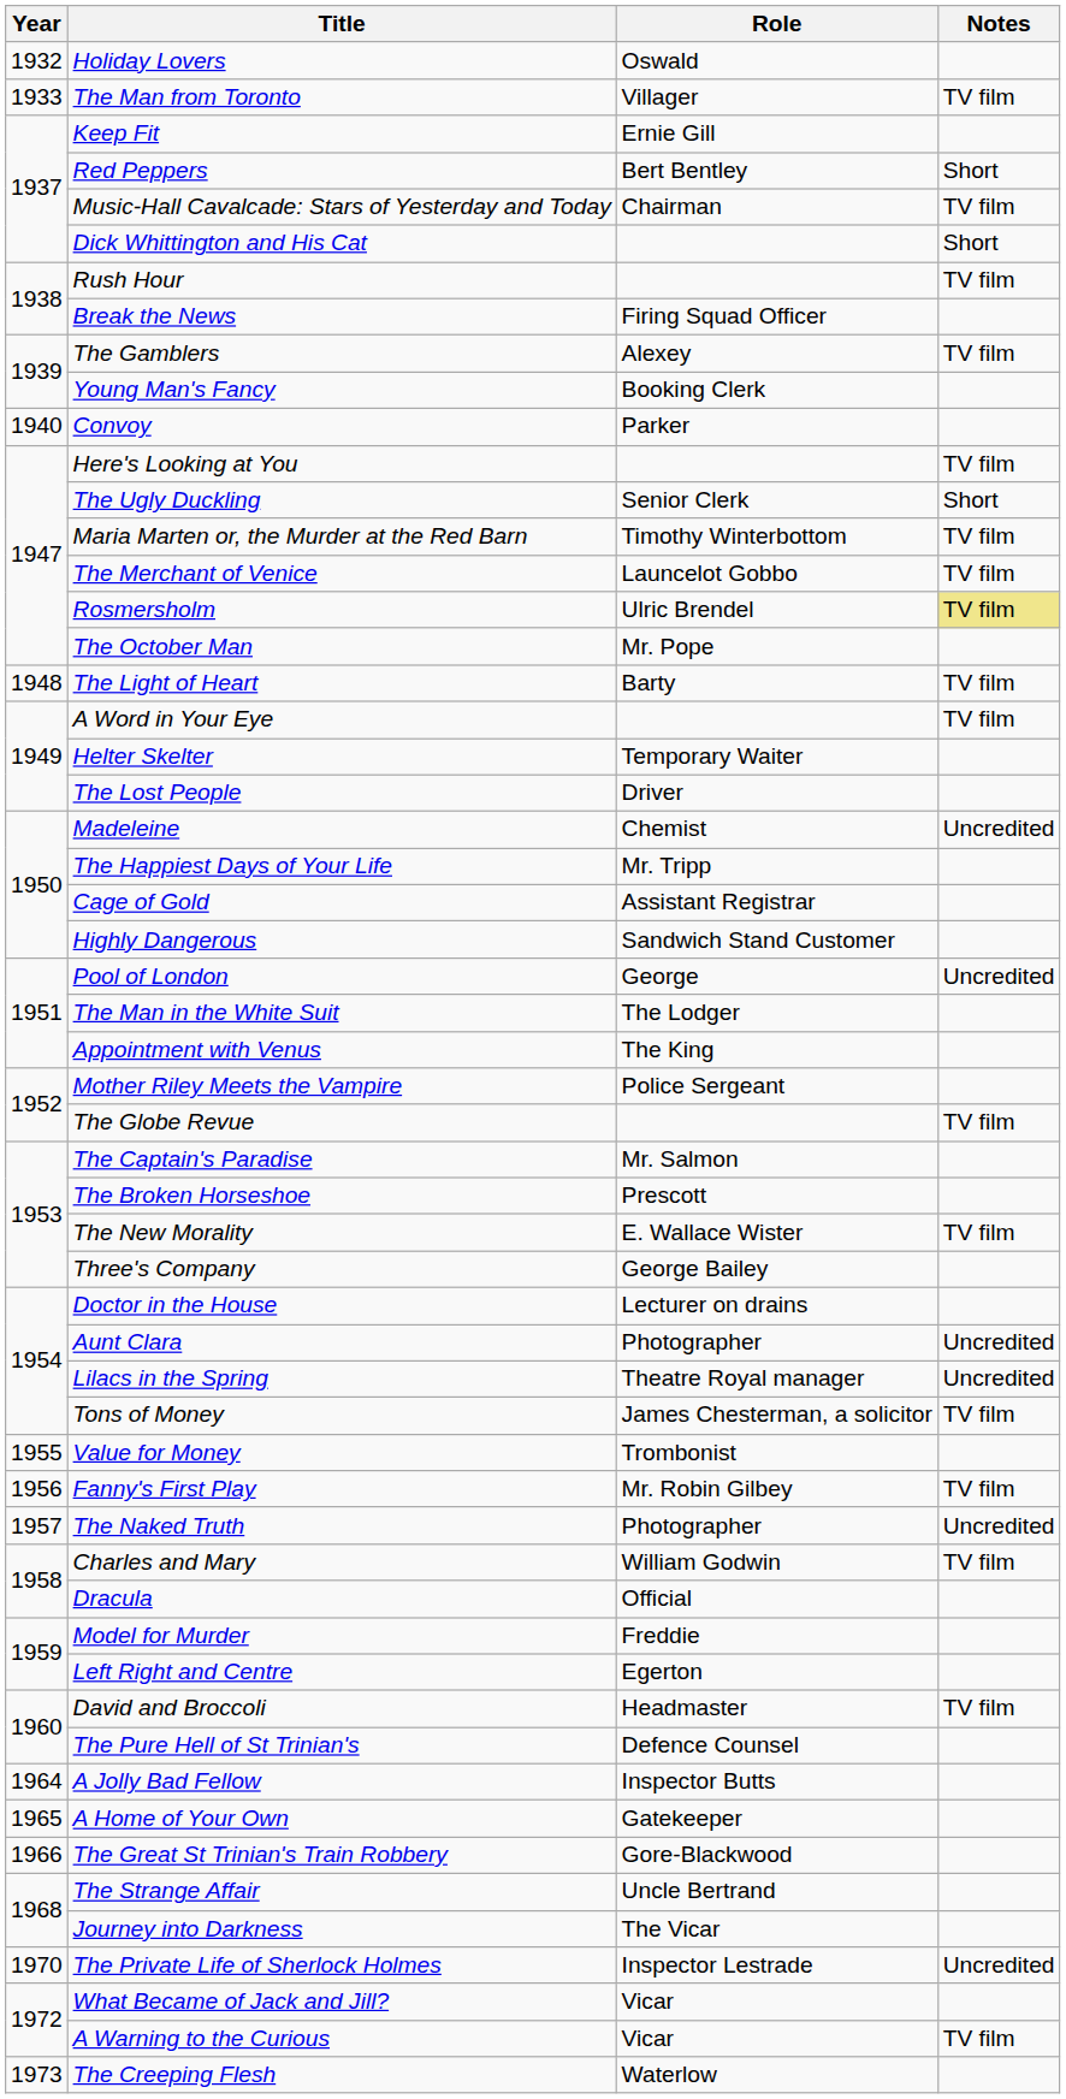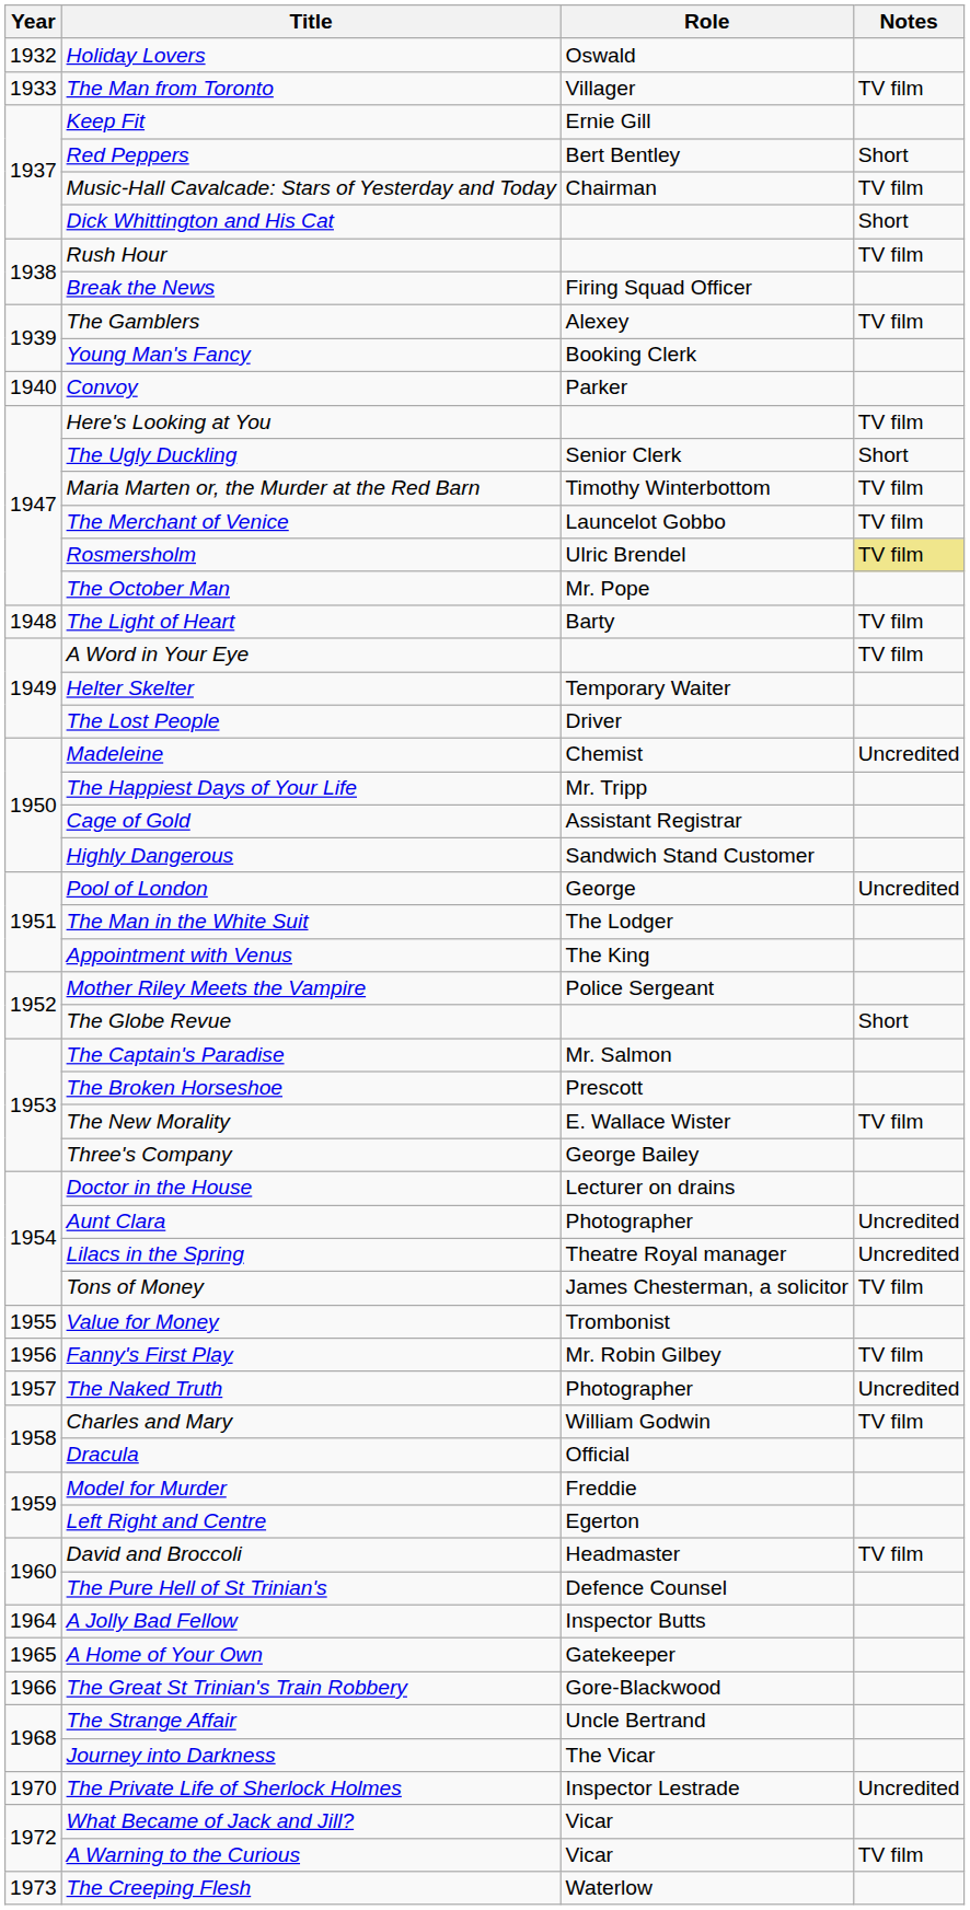The Globe Revue | Notes: TV film -> Short
